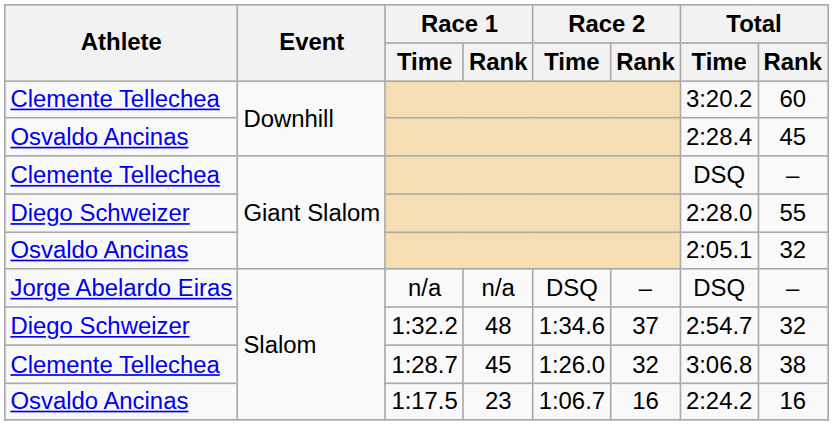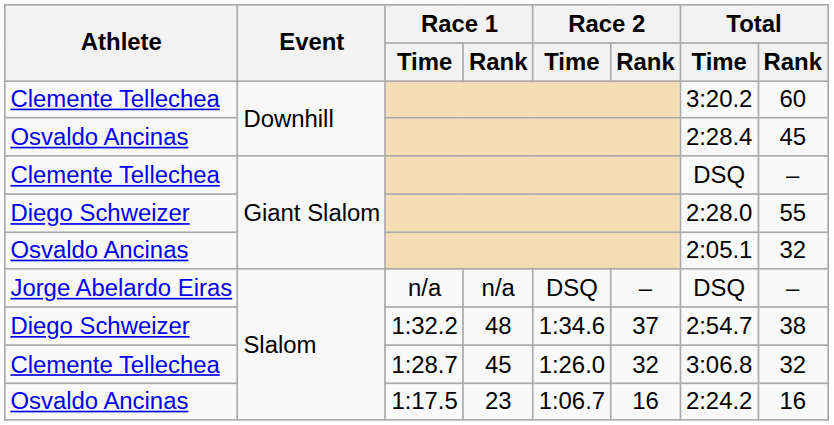1:32.2 | Total / Rank: 32 -> 38
1:28.7 | Total / Rank: 38 -> 32
